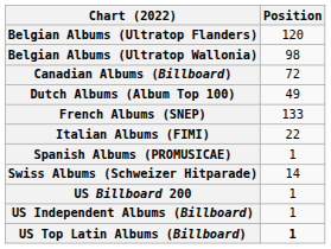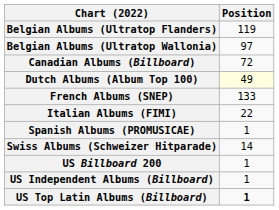Belgian Albums (Ultratop Flanders) | Position: 120 -> 119
Belgian Albums (Ultratop Wallonia) | Position: 98 -> 97
Dutch Albums (Album Top 100) | Position: no background -> lightyellow background
